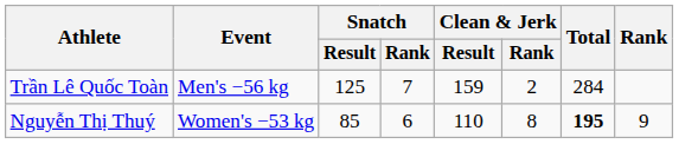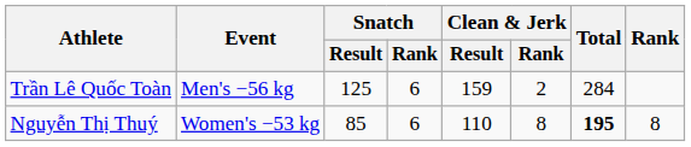Trần Lê Quốc Toàn | Snatch / Rank: 7 -> 6
Nguyễn Thị Thuý | Rank: 9 -> 8
